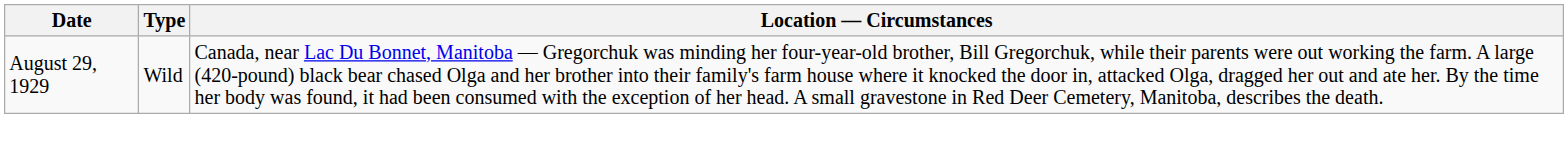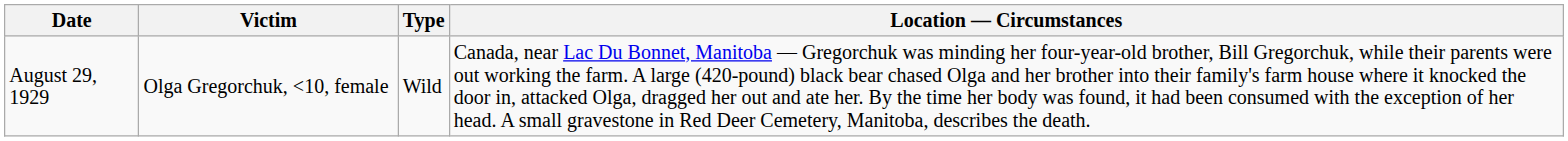+ column: Victim | Olga Gregorchuk, <10, female
